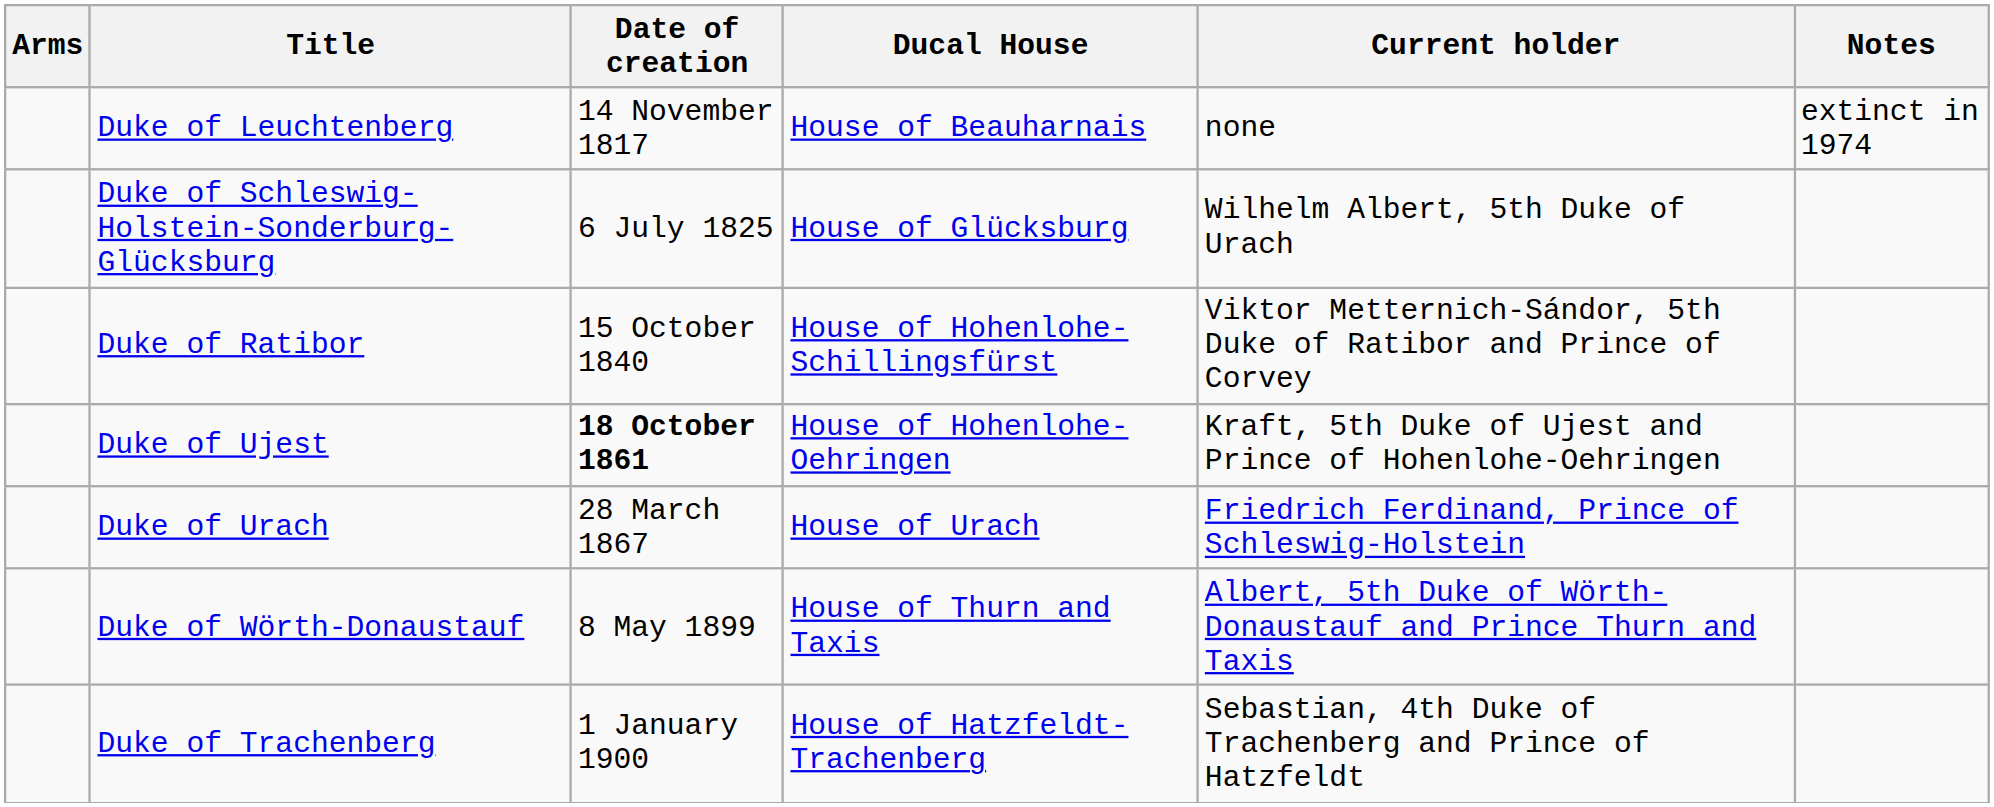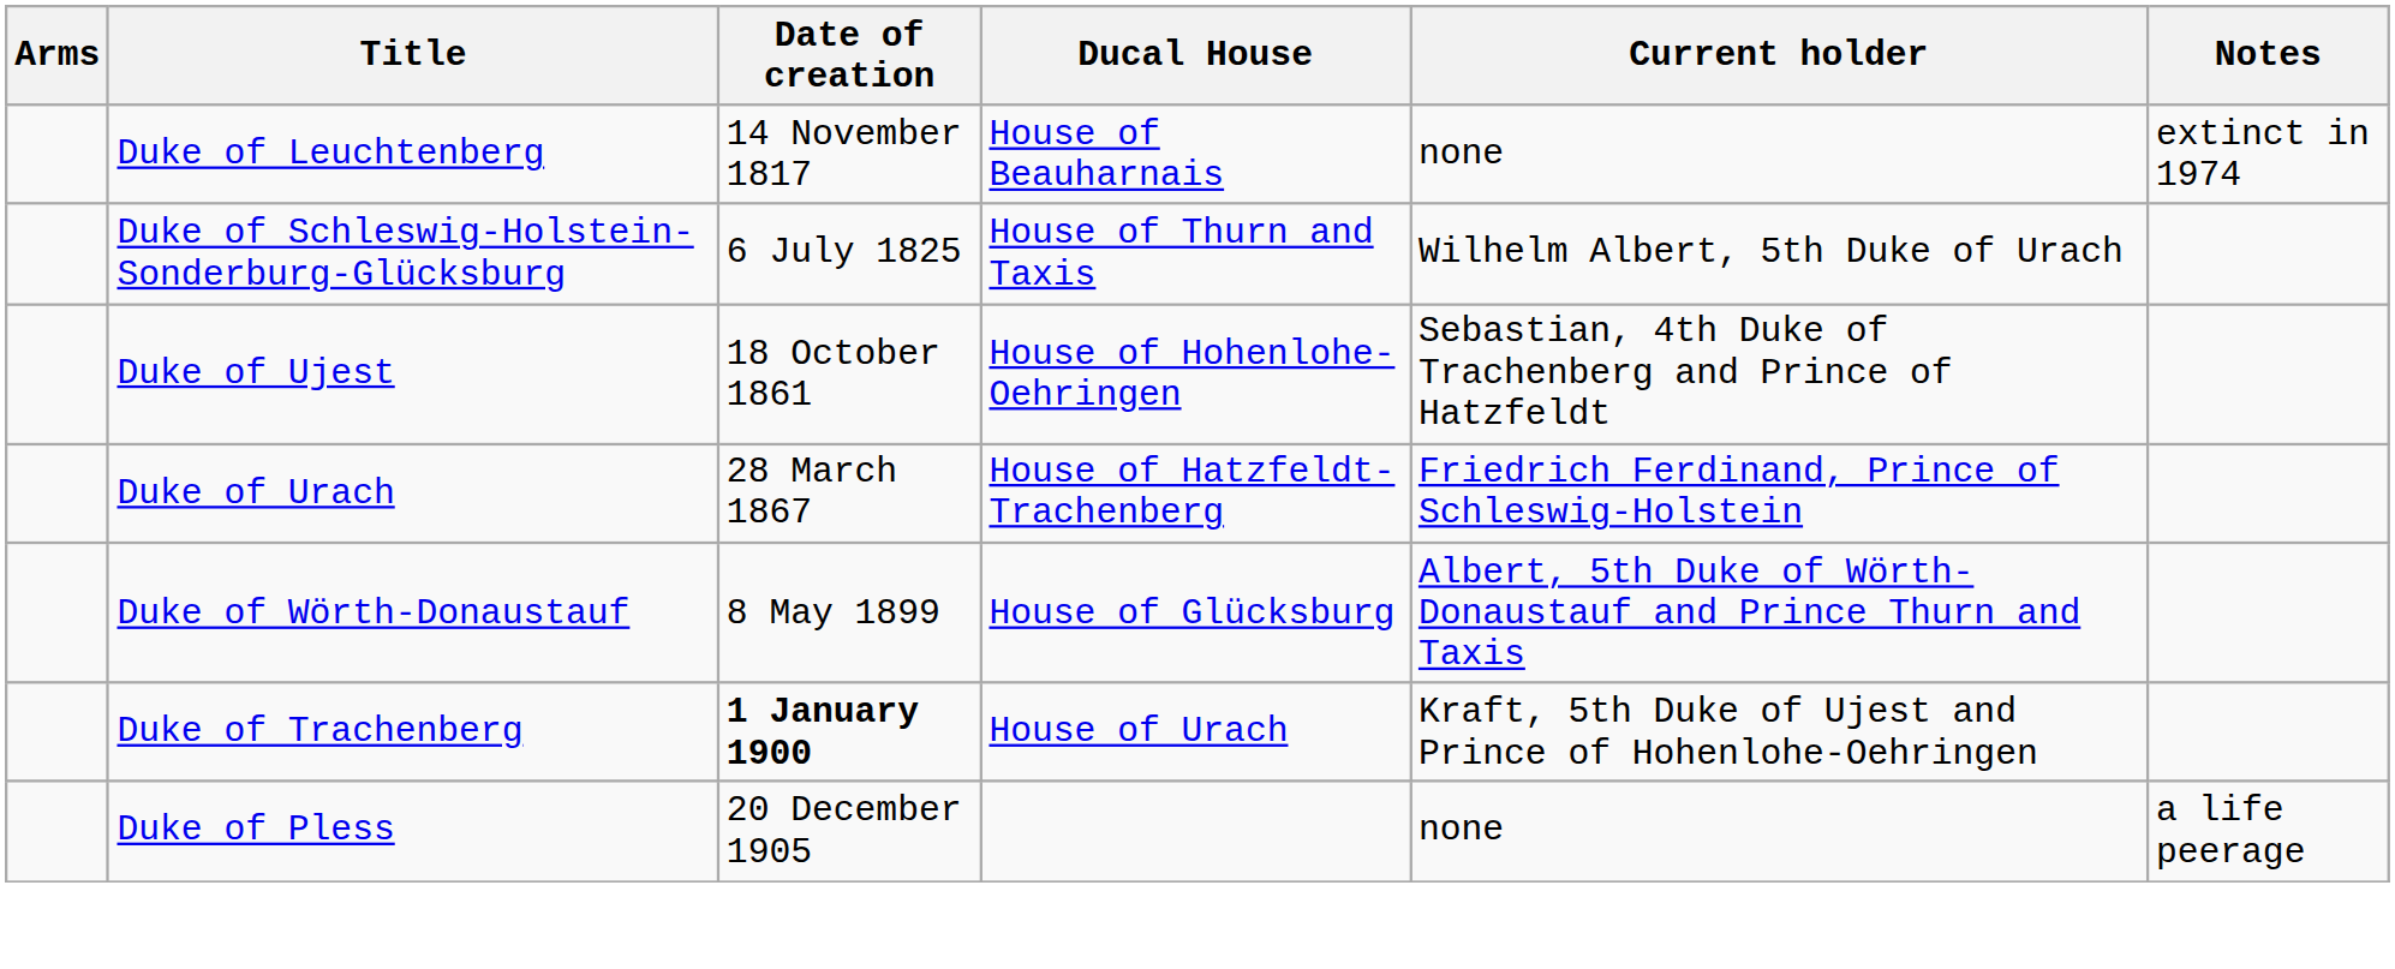Duke of Schleswig-Holstein-Sonderburg-Glücksburg | Ducal House: House of Glücksburg -> House of Thurn and Taxis
- row: Duke of Ratibor | 15 October 1840 | House of Hohenlohe-Schillingsfürst | Viktor Metternich-Sándor, 5th Duke of Ratibor and Prince of Corvey
Duke of Ujest | Date of creation: bold -> normal
Duke of Ujest | Current holder: Kraft, 5th Duke of Ujest and Prince of Hohenlohe-Oehringen -> Sebastian, 4th Duke of Trachenberg and Prince of Hatzfeldt
Duke of Urach | Ducal House: House of Urach -> House of Hatzfeldt-Trachenberg
Duke of Wörth-Donaustauf | Ducal House: House of Thurn and Taxis -> House of Glücksburg
Duke of Trachenberg | Date of creation: normal -> bold
Duke of Trachenberg | Ducal House: House of Hatzfeldt-Trachenberg -> House of Urach
Duke of Trachenberg | Current holder: Sebastian, 4th Duke of Trachenberg and Prince of Hatzfeldt -> Kraft, 5th Duke of Ujest and Prince of Hohenlohe-Oehringen
+ row: Duke of Pless | 20 December 1905 | none | a life peerage
